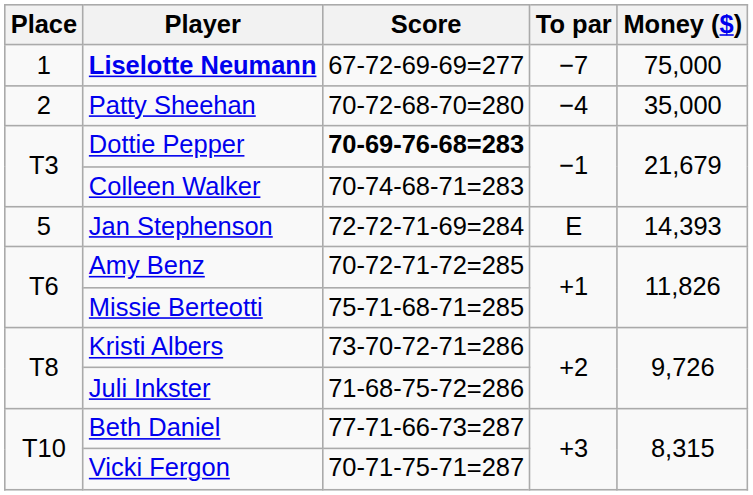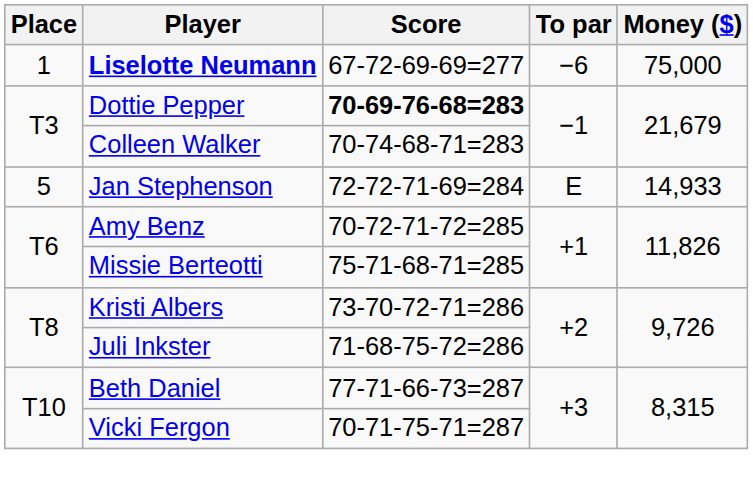Liselotte Neumann | To par: −7 -> −6
- row: 2 | Patty Sheehan | 70-72-68-70=280 | −4 | 35,000
Jan Stephenson | Money ($): 14,393 -> 14,933
